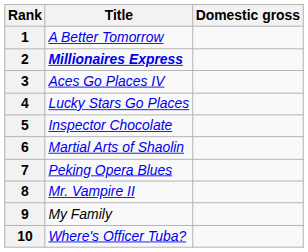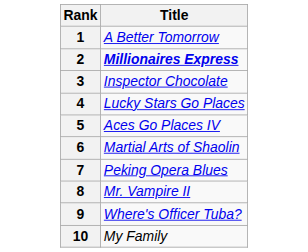- column: Domestic gross
3 | Title: Aces Go Places IV -> Inspector Chocolate
5 | Title: Inspector Chocolate -> Aces Go Places IV
9 | Title: My Family -> Where's Officer Tuba?
10 | Title: Where's Officer Tuba? -> My Family
